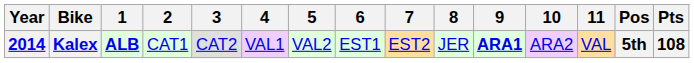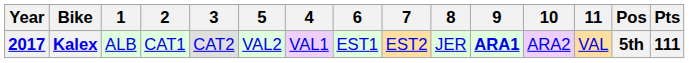columns swapped: 4 <-> 5
Kalex | Year: 2014 -> 2017
Kalex | 1: bold -> normal
Kalex | Pts: 108 -> 111
